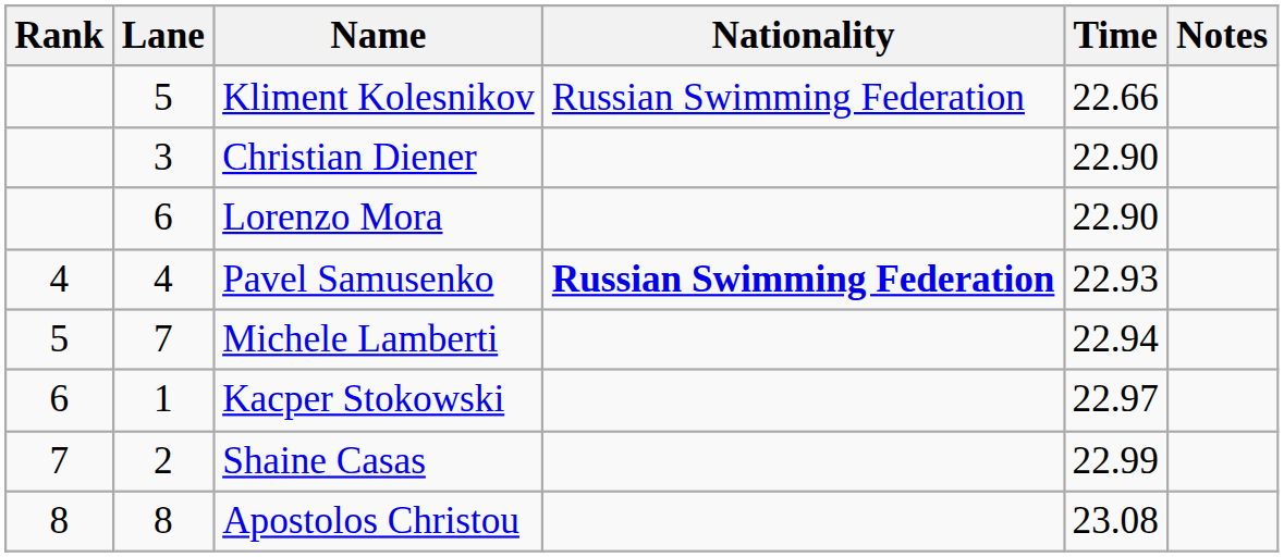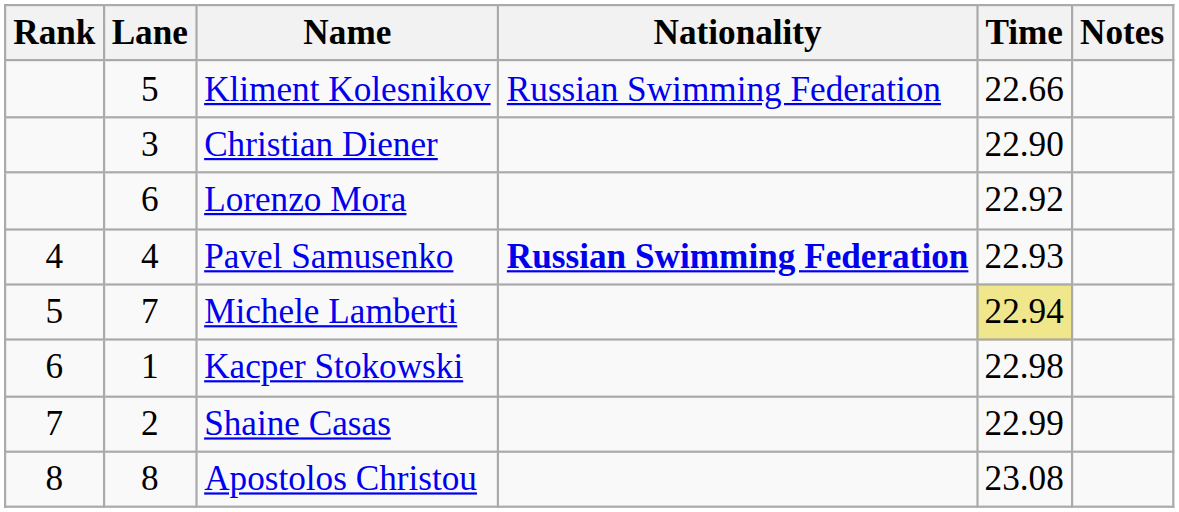Lorenzo Mora | Time: 22.90 -> 22.92
Michele Lamberti | Time: no background -> khaki background
Kacper Stokowski | Time: 22.97 -> 22.98
